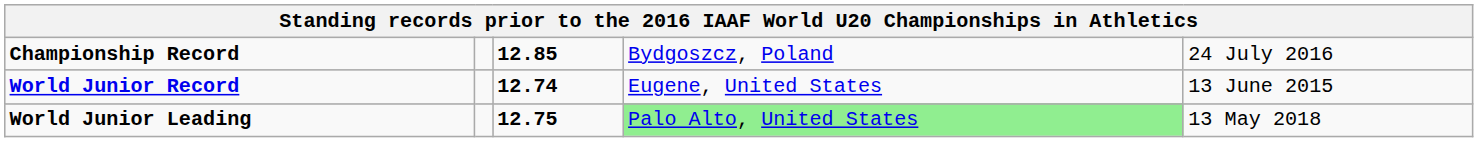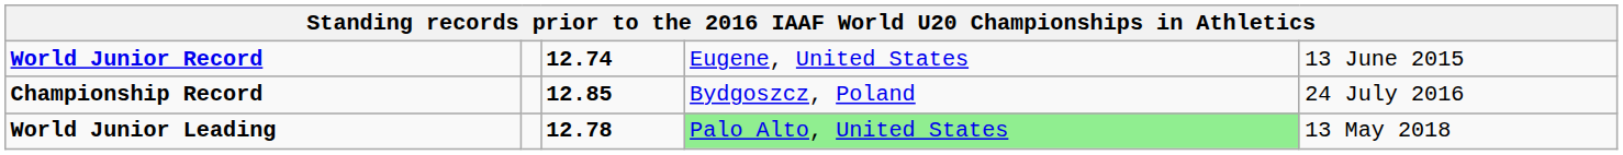rows swapped: World Junior Record <-> Championship Record
World Junior Leading | column 3: 12.75 -> 12.78
